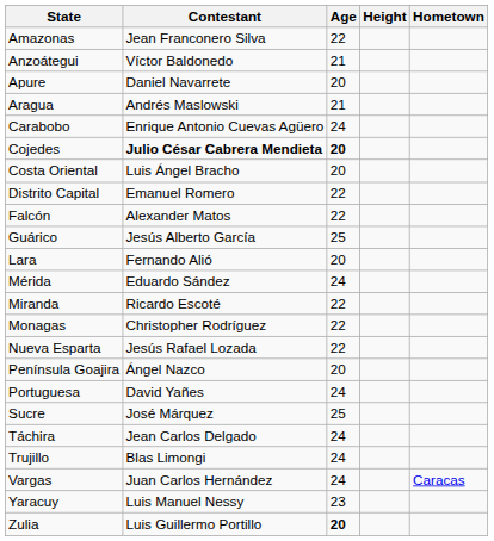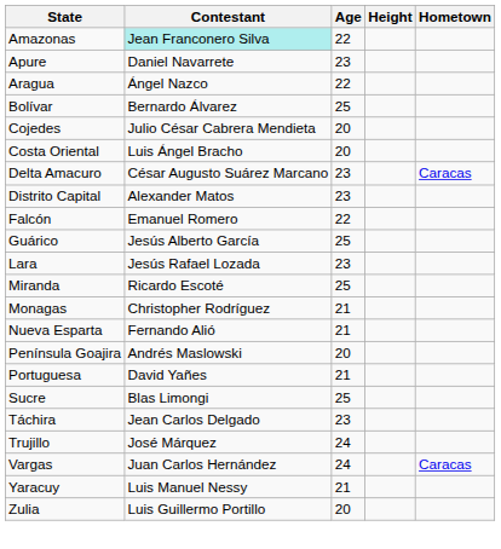Amazonas | Contestant: no background -> paleturquoise background
- row: Anzoátegui | Víctor Baldonedo | 21
Apure | Age: 20 -> 23
Aragua | Contestant: Andrés Maslowski -> Ángel Nazco
Aragua | Age: 21 -> 22
+ row: Bolívar | Bernardo Álvarez | 25
- row: Carabobo | Enrique Antonio Cuevas Agüero | 24
Cojedes | Contestant: bold -> normal
Cojedes | Age: bold -> normal
+ row: Delta Amacuro | César Augusto Suárez Marcano | 23 | Caracas
Distrito Capital | Contestant: Emanuel Romero -> Alexander Matos
Distrito Capital | Age: 22 -> 23
Falcón | Contestant: Alexander Matos -> Emanuel Romero
Lara | Contestant: Fernando Alió -> Jesús Rafael Lozada
Lara | Age: 20 -> 23
- row: Mérida | Eduardo Sández | 24
Miranda | Age: 22 -> 25
Monagas | Age: 22 -> 21
Nueva Esparta | Contestant: Jesús Rafael Lozada -> Fernando Alió
Nueva Esparta | Age: 22 -> 21
Península Goajira | Contestant: Ángel Nazco -> Andrés Maslowski
Portuguesa | Age: 24 -> 21
Sucre | Contestant: José Márquez -> Blas Limongi
Táchira | Age: 24 -> 23
Trujillo | Contestant: Blas Limongi -> José Márquez
Yaracuy | Age: 23 -> 21
Zulia | Age: bold -> normal
